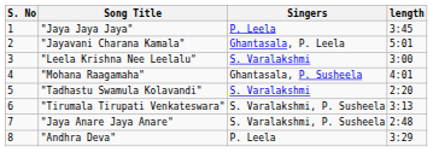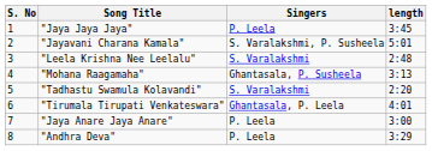"Jayavani Charana Kamala" | Singers: Ghantasala, P. Leela -> S. Varalakshmi, P. Susheela
"Leela Krishna Nee Leelalu" | length: 3:00 -> 2:48
"Mohana Raagamaha" | length: 4:01 -> 3:13
"Tirumala Tirupati Venkateswara" | Singers: S. Varalakshmi, P. Susheela -> Ghantasala, P. Leela
"Tirumala Tirupati Venkateswara" | length: 3:13 -> 4:01
"Jaya Anare Jaya Anare" | Singers: S. Varalakshmi, P. Susheela -> P. Leela
"Jaya Anare Jaya Anare" | length: 2:48 -> 3:00
